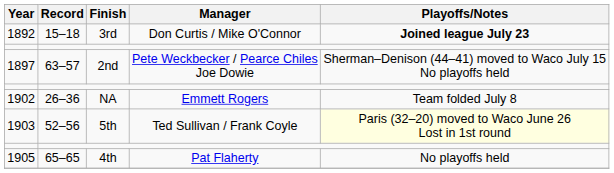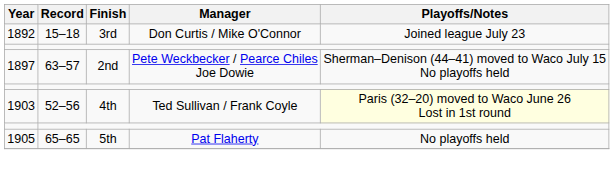1892 | Playoffs/Notes: bold -> normal
- row: 1902 | 26–36 | NA | Emmett Rogers | Team folded July 8
1903 | Finish: 5th -> 4th
1905 | Finish: 4th -> 5th
